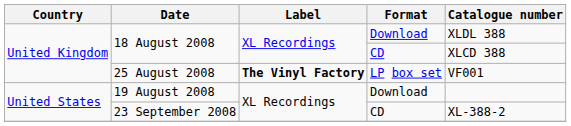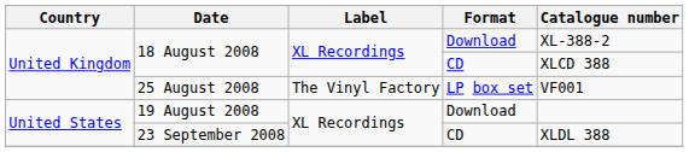18 August 2008 / Download | Catalogue number: XLDL 388 -> XL-388-2
25 August 2008 | Label: bold -> normal
23 September 2008 | Catalogue number: XL-388-2 -> XLDL 388
